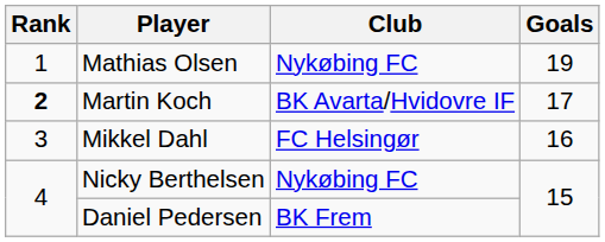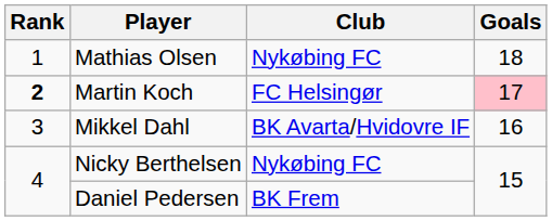Mathias Olsen | Goals: 19 -> 18
Martin Koch | Club: BK Avarta/Hvidovre IF -> FC Helsingør
Martin Koch | Goals: no background -> pink background
Mikkel Dahl | Club: FC Helsingør -> BK Avarta/Hvidovre IF
